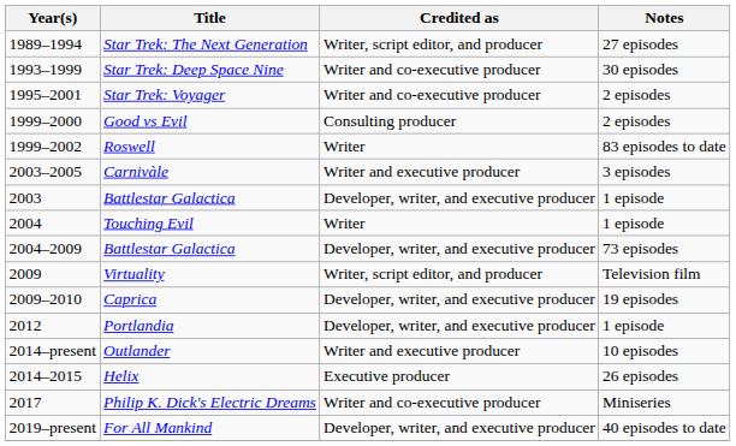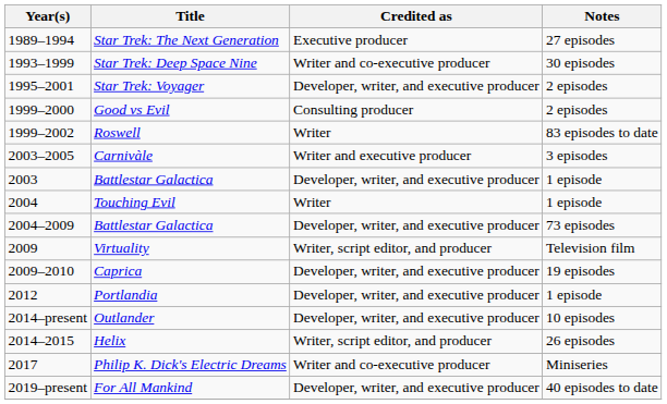Star Trek: The Next Generation | Credited as: Writer, script editor, and producer -> Executive producer
Star Trek: Voyager | Credited as: Writer and co-executive producer -> Developer, writer, and executive producer
Outlander | Credited as: Writer and executive producer -> Developer, writer, and executive producer
Helix | Credited as: Executive producer -> Writer, script editor, and producer
